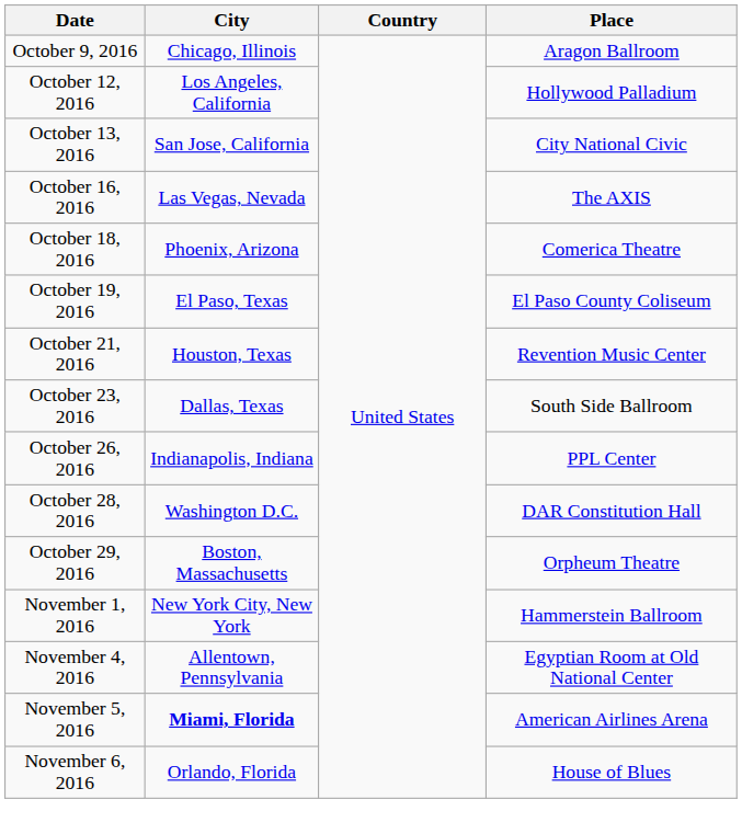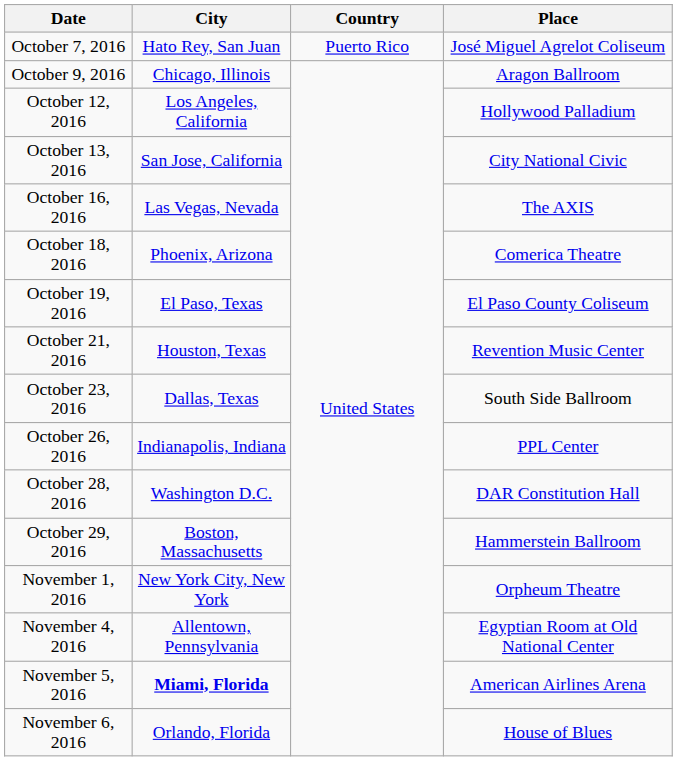+ row: October 7, 2016 | Hato Rey, San Juan | Puerto Rico | José Miguel Agrelot Coliseum
October 29, 2016 | Place: Orpheum Theatre -> Hammerstein Ballroom
November 1, 2016 | Place: Hammerstein Ballroom -> Orpheum Theatre
